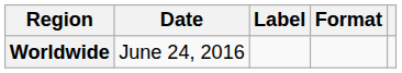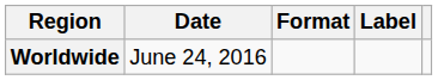columns swapped: Format <-> Label
